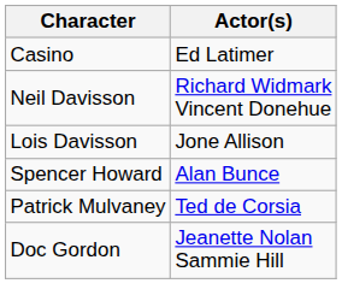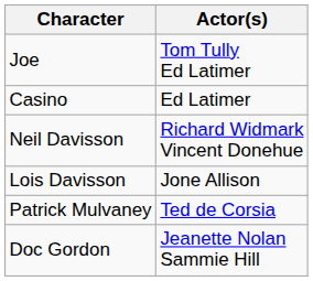+ row: Joe | Tom Tully Ed Latimer
- row: Spencer Howard | Alan Bunce
